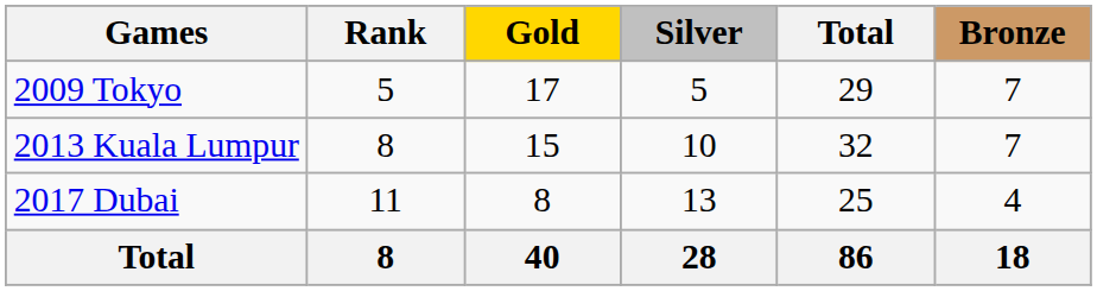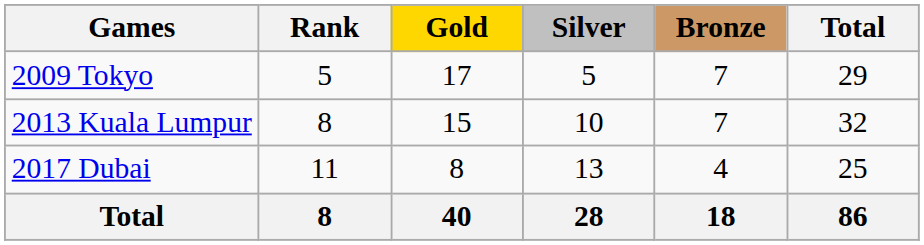columns swapped: Bronze <-> Total
